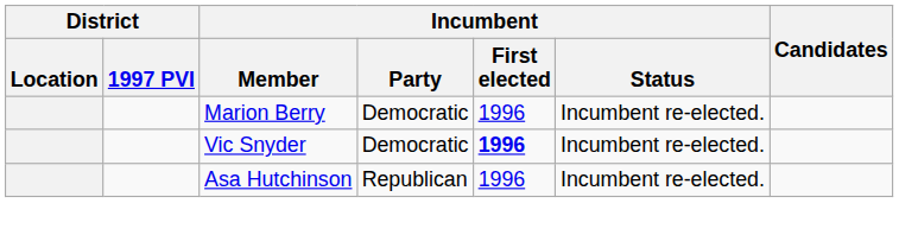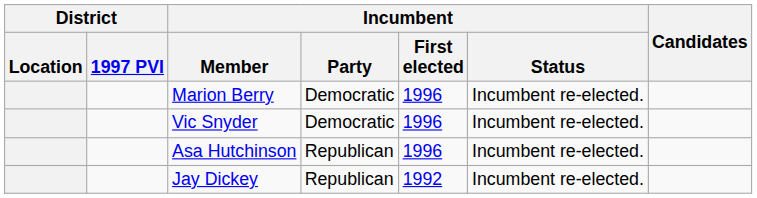Vic Snyder | Incumbent / First elected: bold -> normal
+ row: Jay Dickey | Republican | 1992 | Incumbent re-elected.
